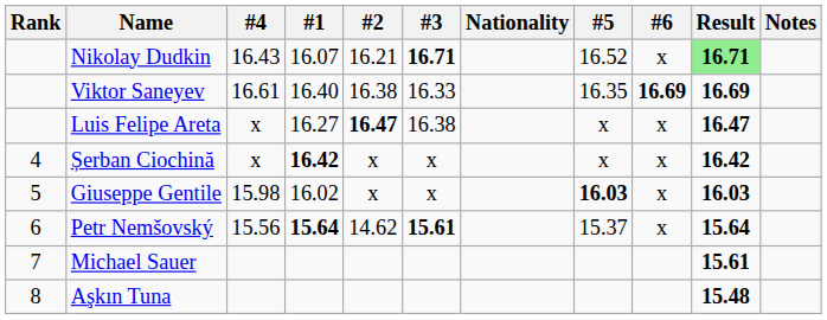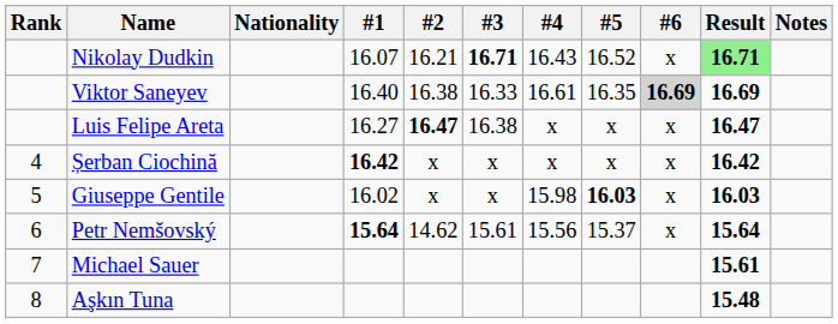columns swapped: Nationality <-> #4
Viktor Saneyev | #6: no background -> lightgrey background
Petr Nemšovský | #3: bold -> normal
